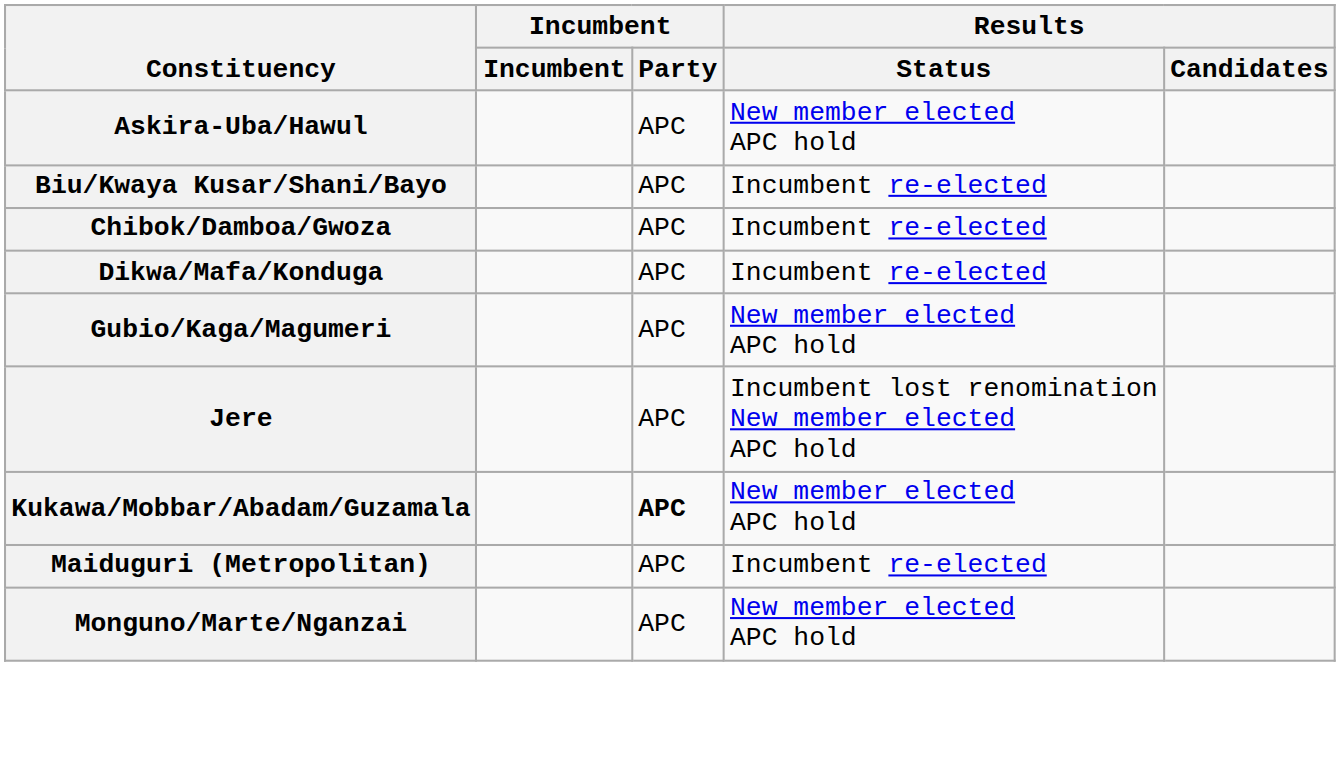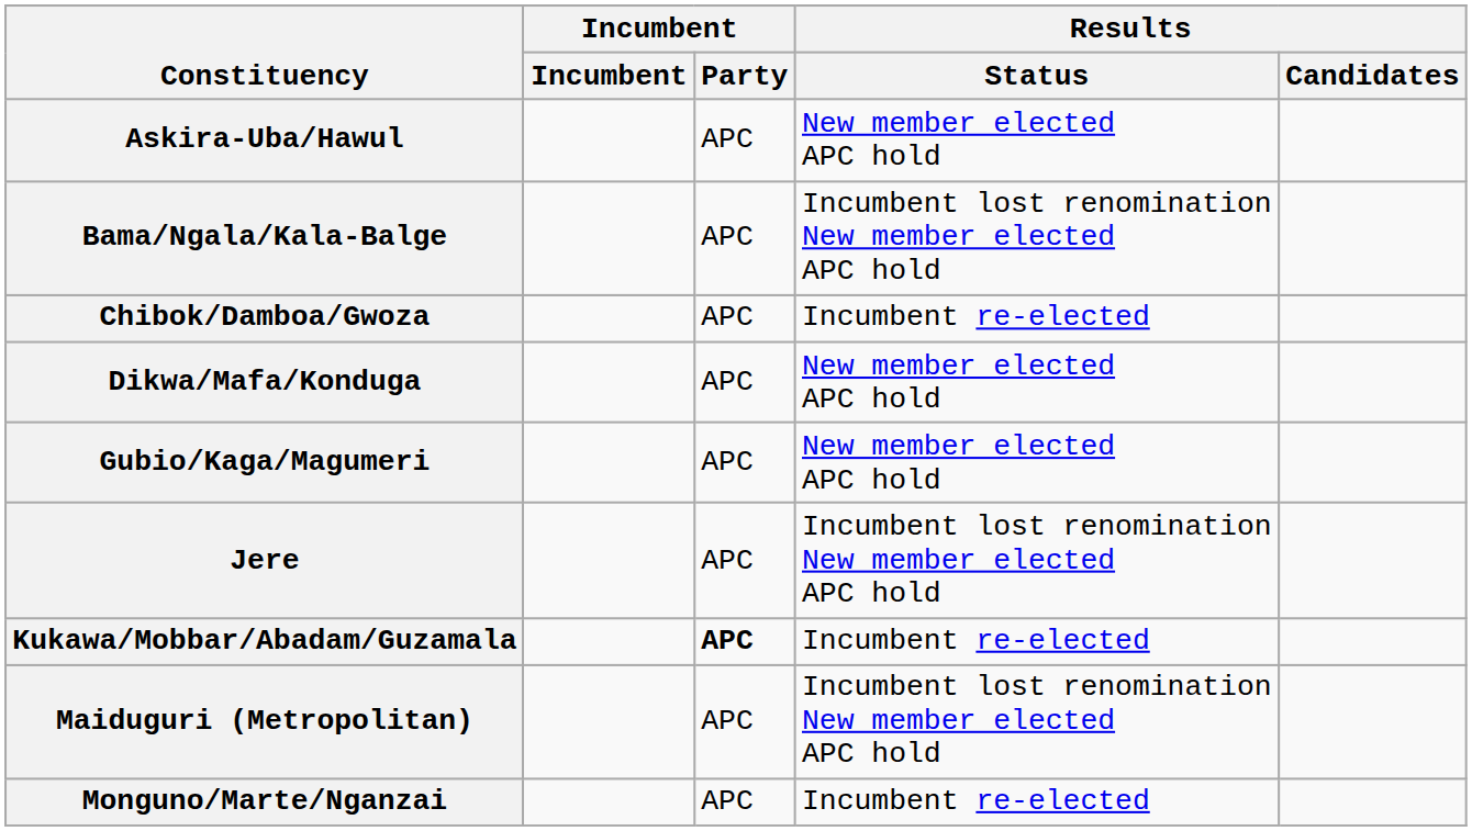+ row: Bama/Ngala/Kala-Balge | APC | Incumbent lost renomination New member elected APC hold
- row: Biu/Kwaya Kusar/Shani/Bayo | APC | Incumbent re-elected
Dikwa/Mafa/Konduga | Results / Status: Incumbent re-elected -> New member elected APC hold
Kukawa/Mobbar/Abadam/Guzamala | Results / Status: New member elected APC hold -> Incumbent re-elected
Maiduguri (Metropolitan) | Results / Status: Incumbent re-elected -> Incumbent lost renomination New member elected APC hold
Monguno/Marte/Nganzai | Results / Status: New member elected APC hold -> Incumbent re-elected
